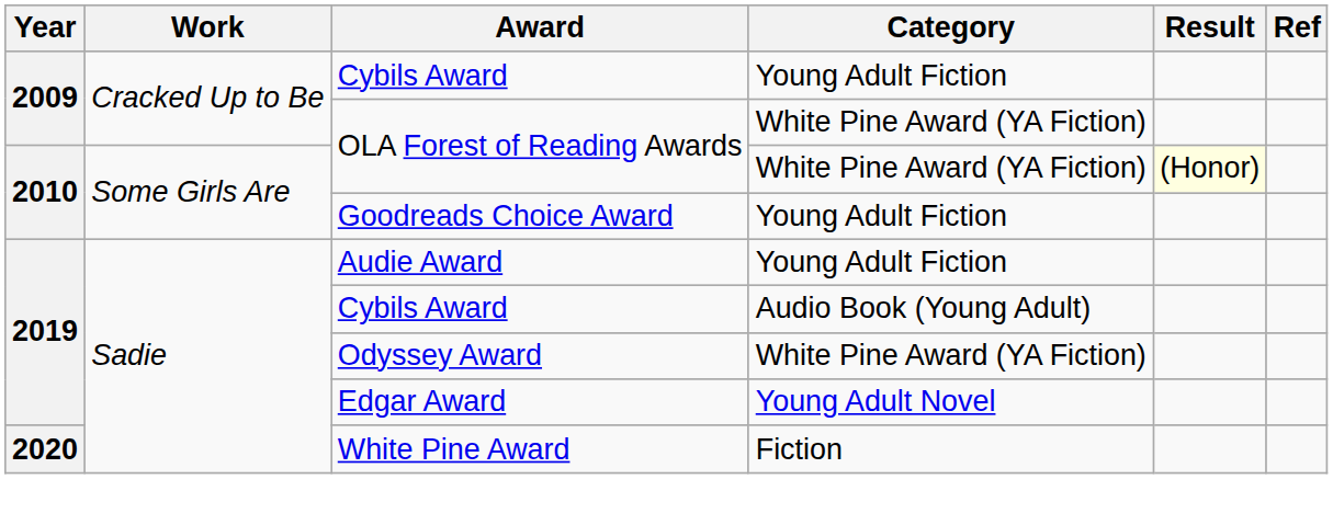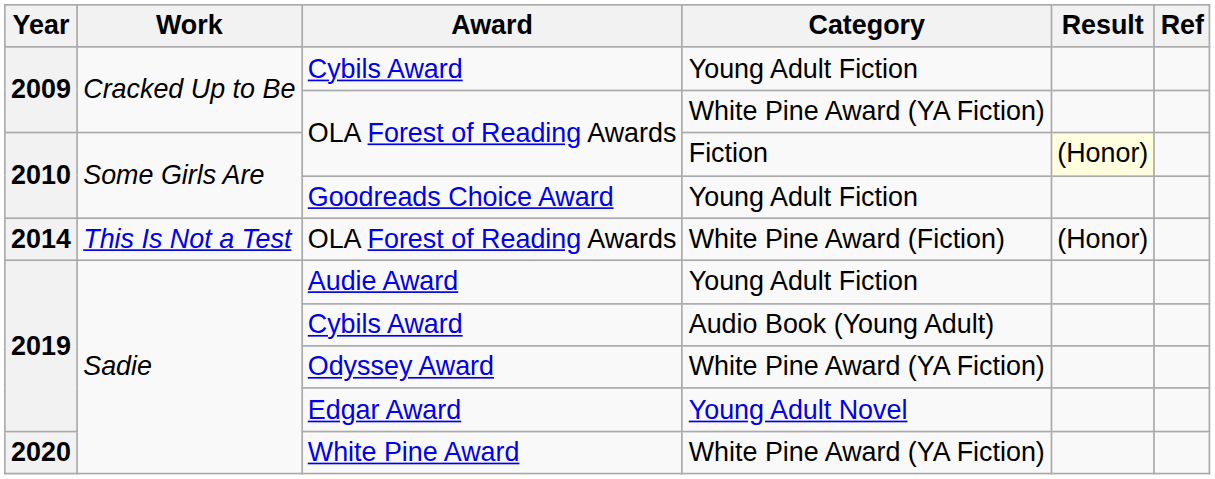2010 / OLA Forest of Reading Awards | Category: White Pine Award (YA Fiction) -> Fiction
+ row: 2014 | This Is Not a Test | OLA Forest of Reading Awards | White Pine Award (Fiction) | (Honor)
White Pine Award | Category: Fiction -> White Pine Award (YA Fiction)
